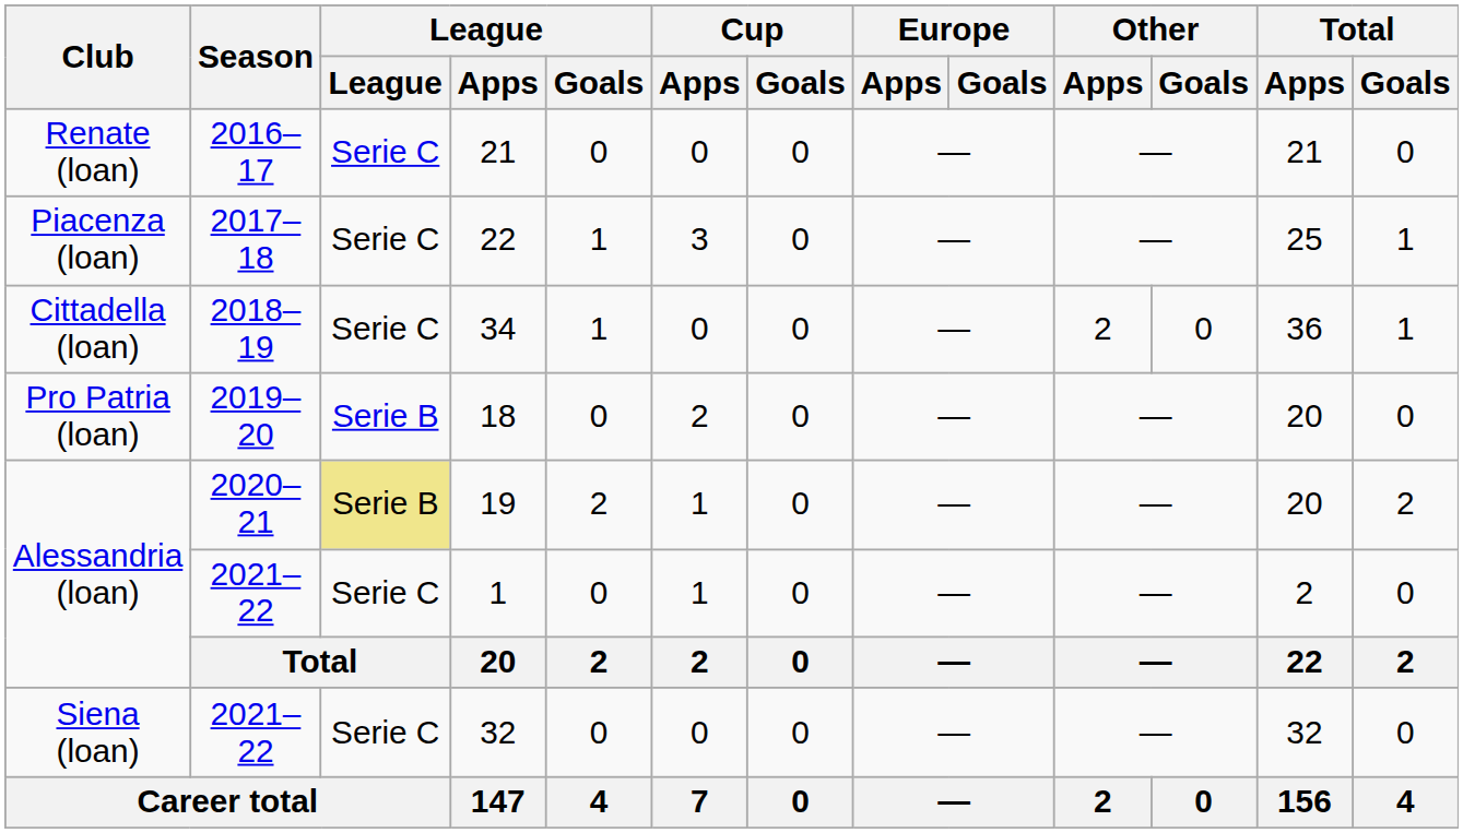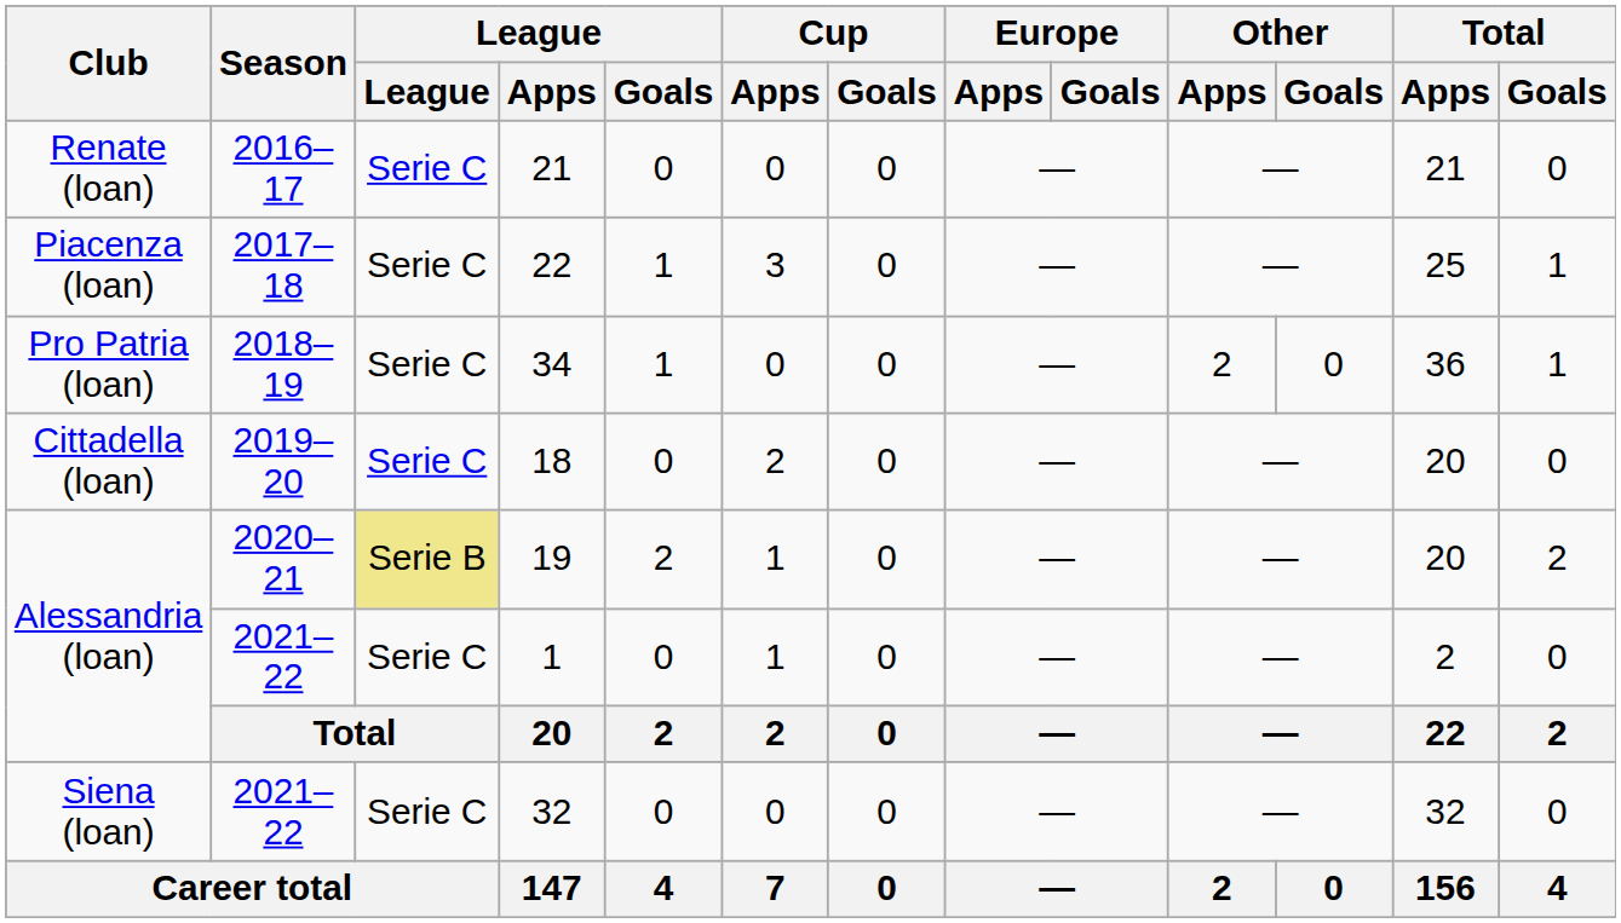34 | Club: Cittadella (loan) -> Pro Patria (loan)
18 | Club: Pro Patria (loan) -> Cittadella (loan)
18 | League: Serie B -> Serie C
